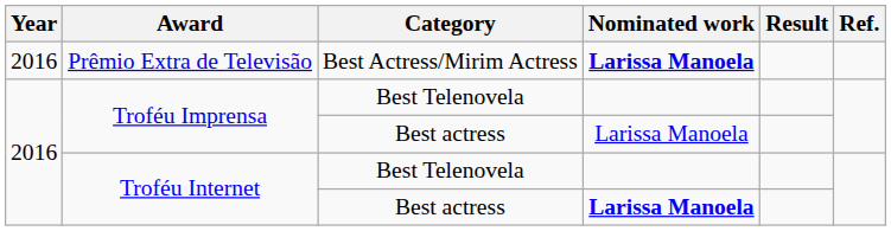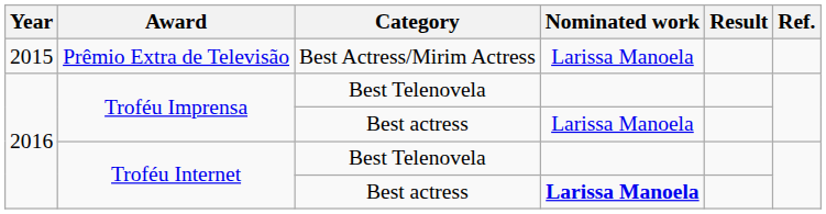Prêmio Extra de Televisão | Year: 2016 -> 2015
Prêmio Extra de Televisão | Nominated work: bold -> normal
